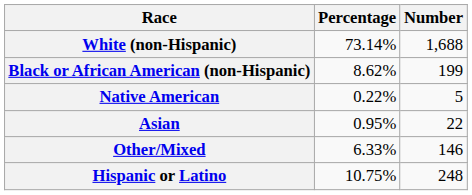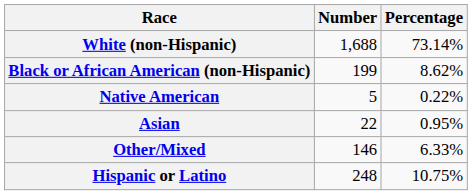columns swapped: Number <-> Percentage
